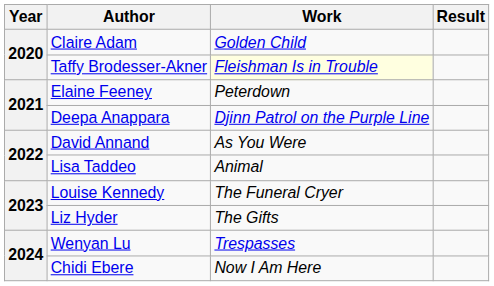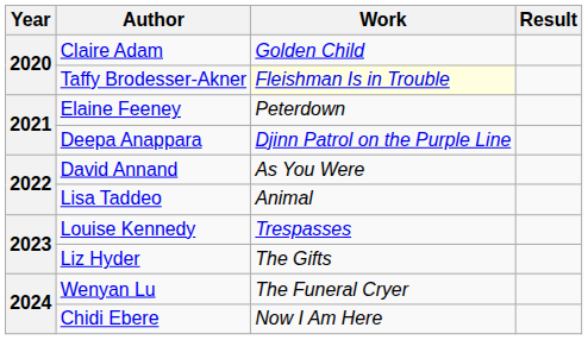Louise Kennedy | Work: The Funeral Cryer -> Trespasses
Wenyan Lu | Work: Trespasses -> The Funeral Cryer
